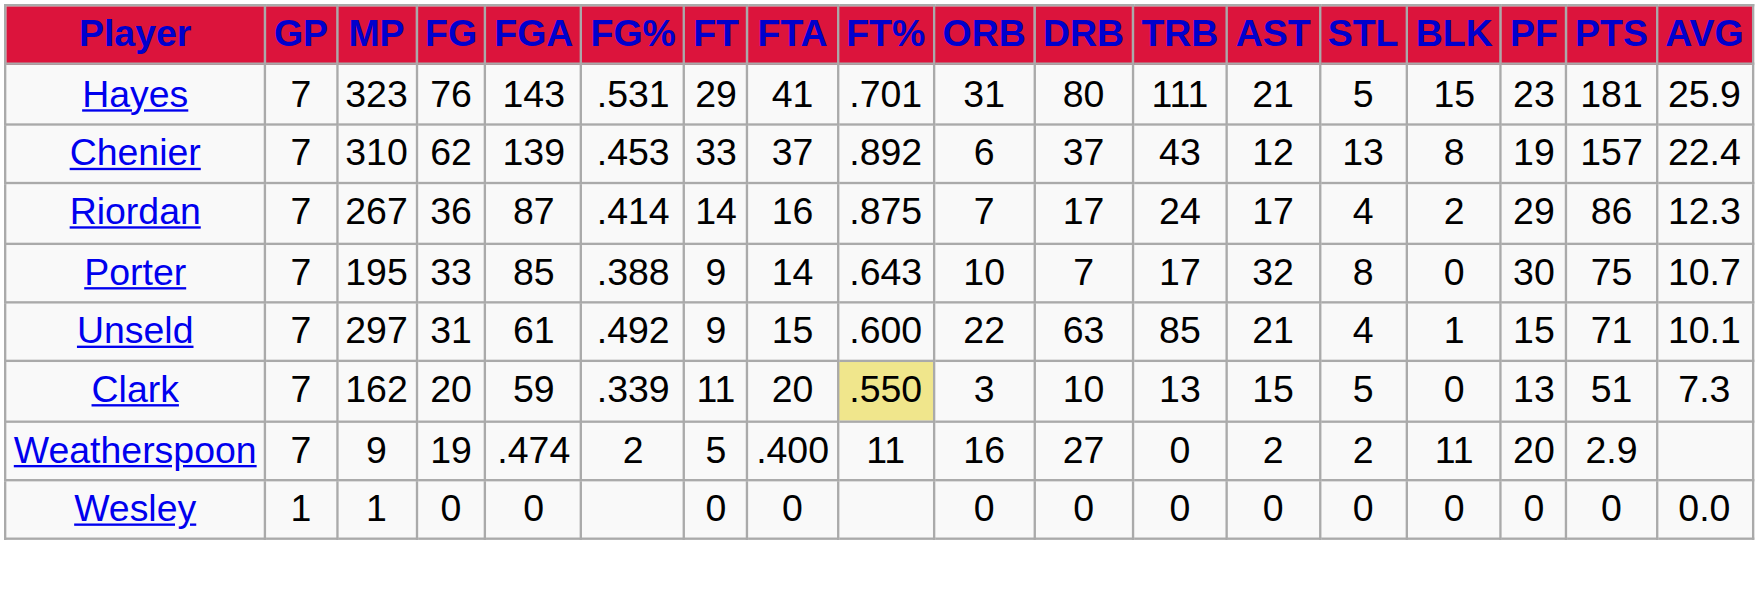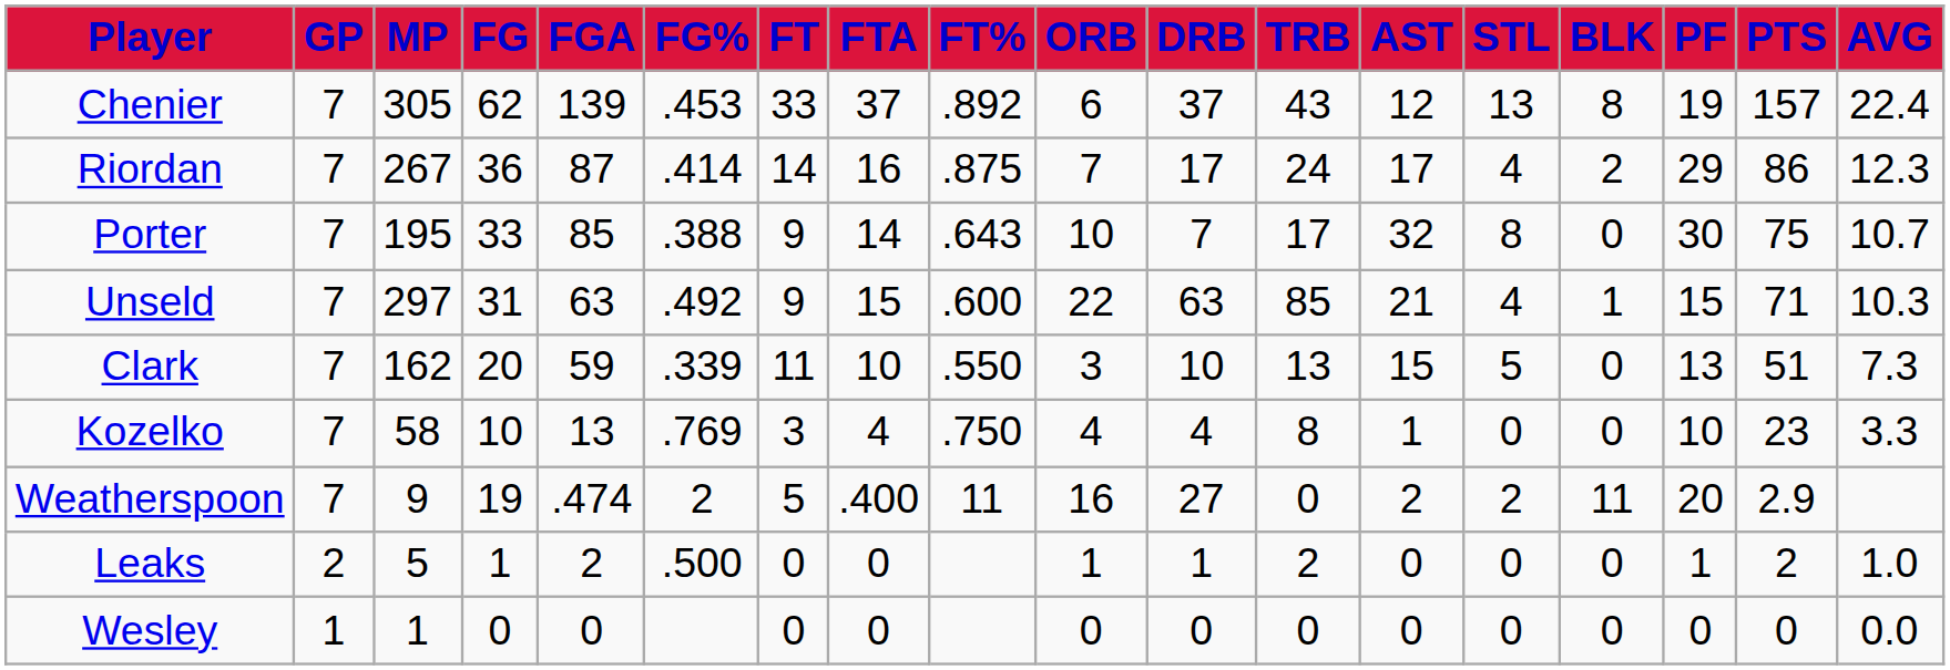- row: Hayes | 7 | 323 | 76 | 143 | .531 | 29 | 41 | .701 | 31 | 80 | 111 | 21 | 5 | 15 | 23 | 181 | 25.9
Chenier | MP: 310 -> 305
Unseld | FGA: 61 -> 63
Unseld | AVG: 10.1 -> 10.3
Clark | FTA: 20 -> 10
Clark | FT%: khaki background -> no background
+ row: Kozelko | 7 | 58 | 10 | 13 | .769 | 3 | 4 | .750 | 4 | 4 | 8 | 1 | 0 | 0 | 10 | 23 | 3.3
+ row: Leaks | 2 | 5 | 1 | 2 | .500 | 0 | 0 | 1 | 1 | 2 | 0 | 0 | 0 | 1 | 2 | 1.0
